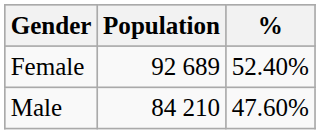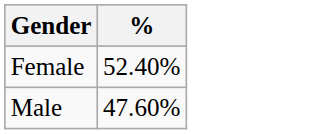- column: Population | 92 689 | 84 210
